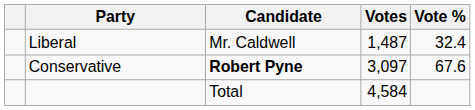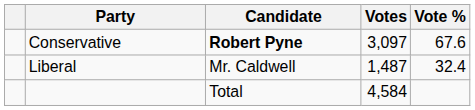rows swapped: Conservative <-> Liberal
